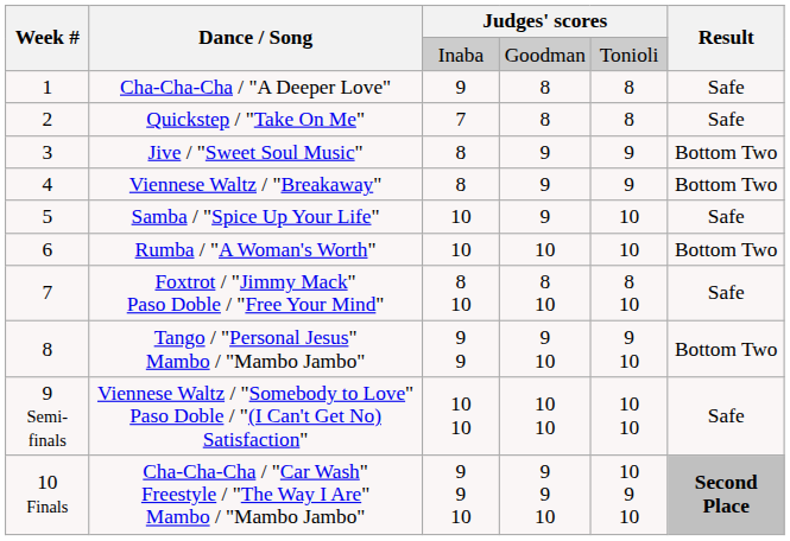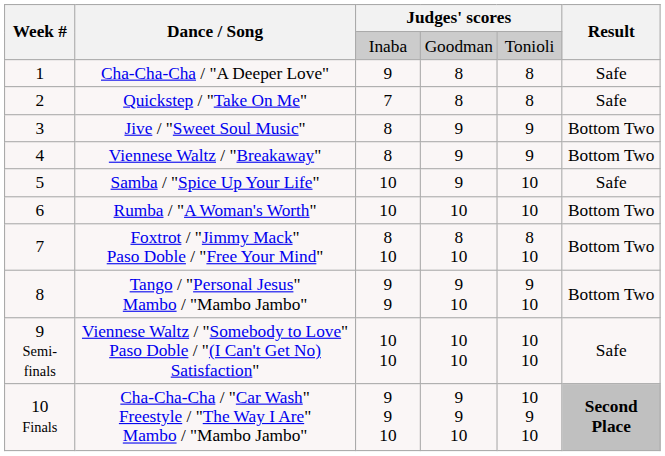Foxtrot / "Jimmy Mack" Paso Doble / "Free Your Mind" | Result: Safe -> Bottom Two
